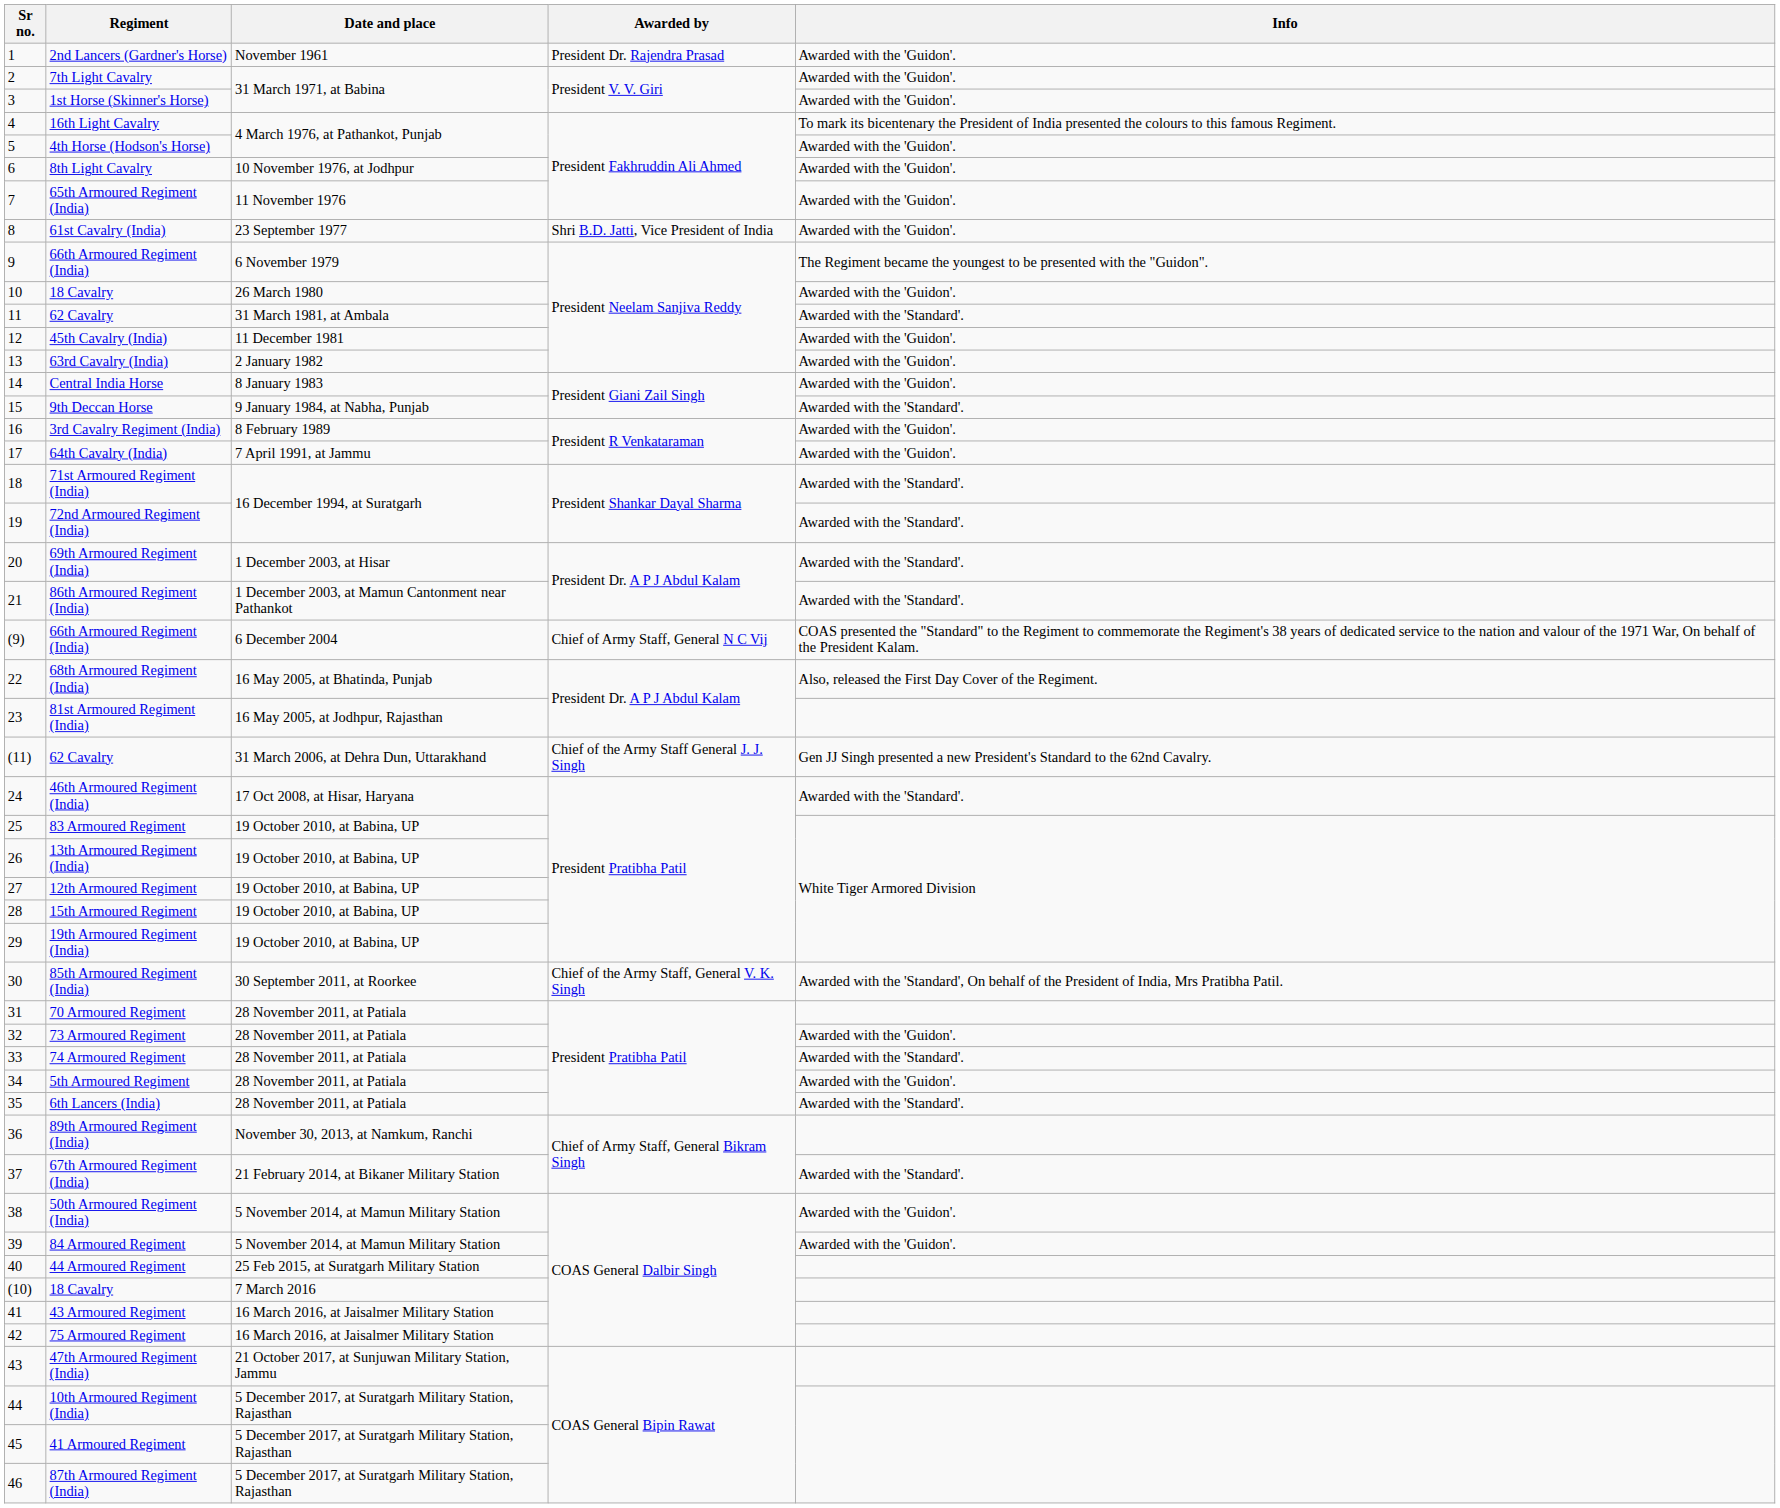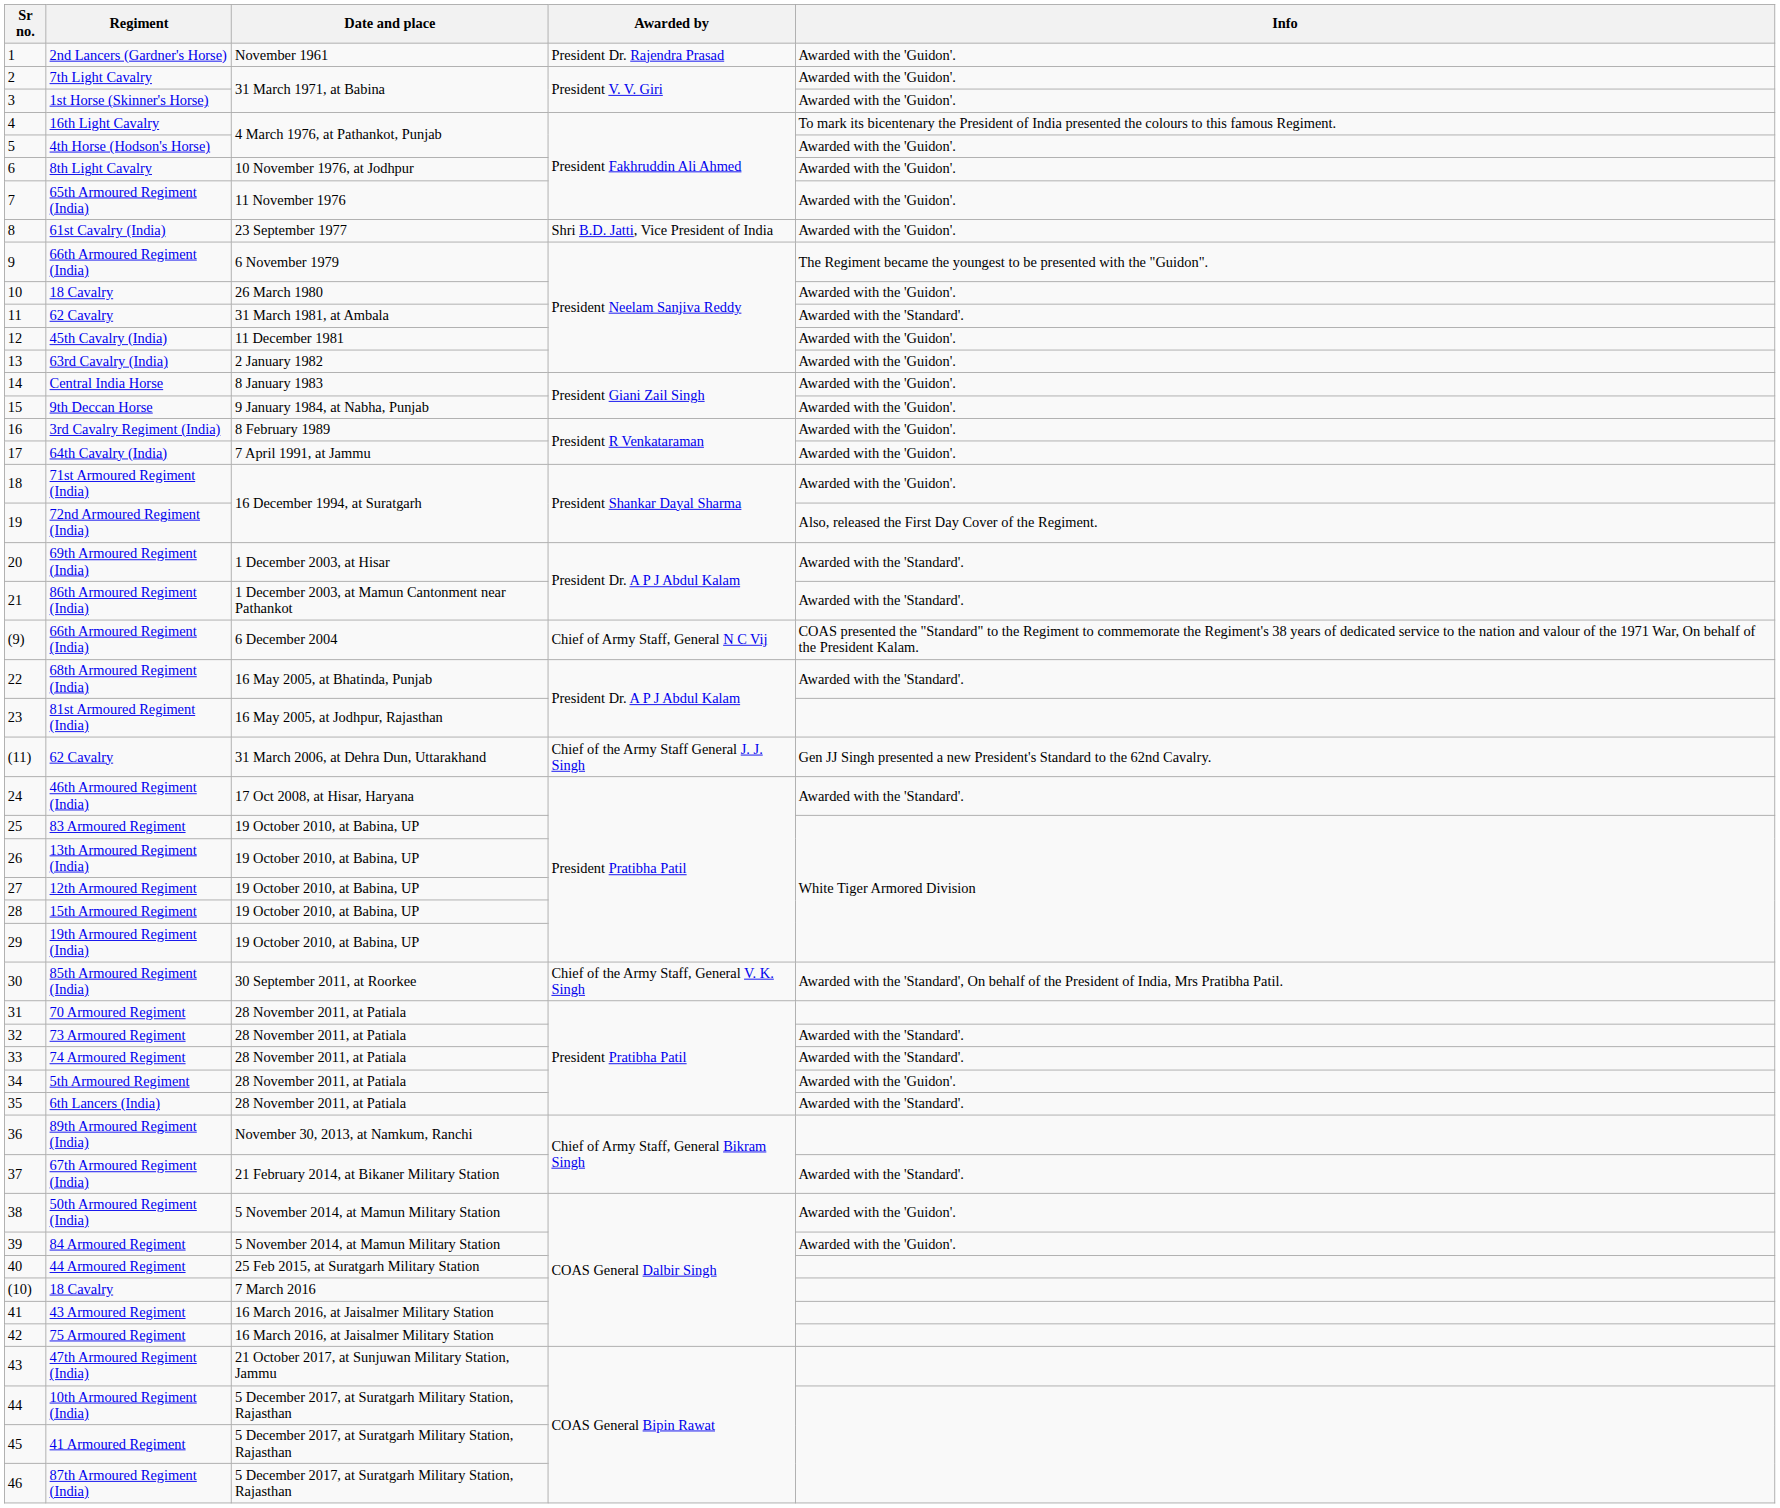9th Deccan Horse | Info: Awarded with the 'Standard'. -> Awarded with the 'Guidon'.
71st Armoured Regiment (India) | Info: Awarded with the 'Standard'. -> Awarded with the 'Guidon'.
72nd Armoured Regiment (India) | Info: Awarded with the 'Standard'. -> Also, released the First Day Cover of the Regiment.
68th Armoured Regiment (India) | Info: Also, released the First Day Cover of the Regiment. -> Awarded with the 'Standard'.
73 Armoured Regiment | Info: Awarded with the 'Guidon'. -> Awarded with the 'Standard'.
